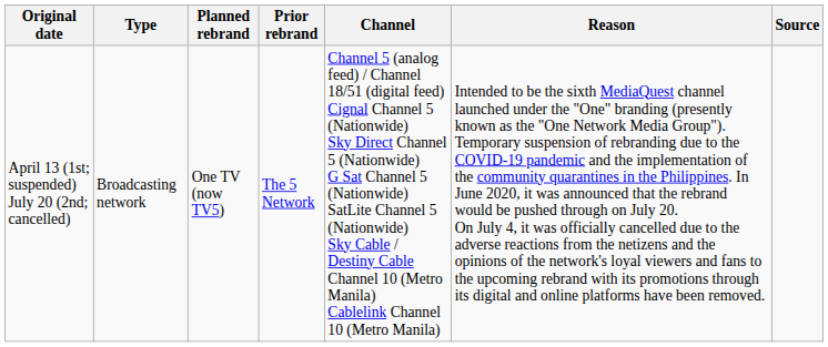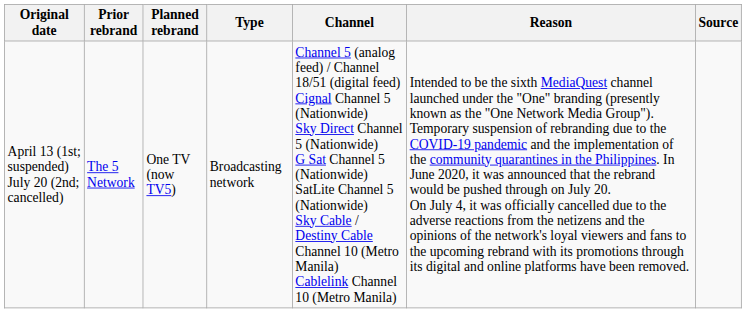columns swapped: Prior rebrand <-> Type
